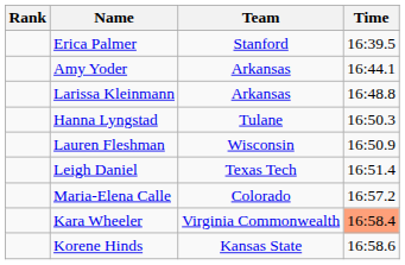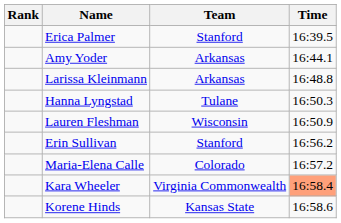- row: Leigh Daniel | Texas Tech | 16:51.4
+ row: Erin Sullivan | Stanford | 16:56.2
